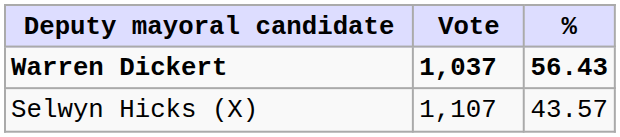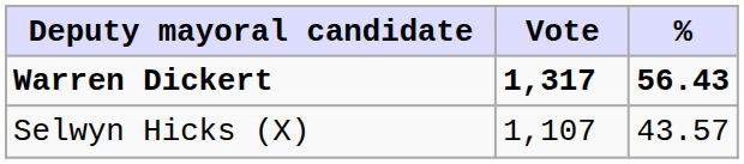Warren Dickert | Vote: 1,037 -> 1,317
